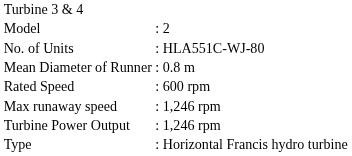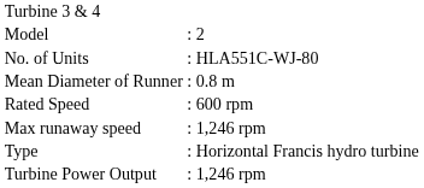rows swapped: Type <-> Turbine Power Output
